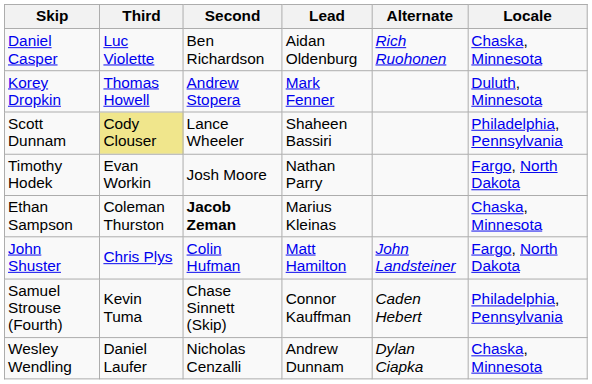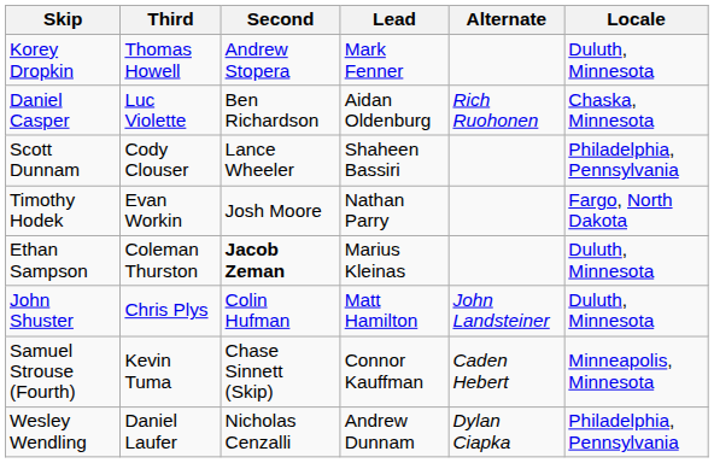rows swapped: Daniel Casper <-> Korey Dropkin
Scott Dunnam | Third: khaki background -> no background
Ethan Sampson | Locale: Chaska, Minnesota -> Duluth, Minnesota
John Shuster | Locale: Fargo, North Dakota -> Duluth, Minnesota
Samuel Strouse (Fourth) | Locale: Philadelphia, Pennsylvania -> Minneapolis, Minnesota
Wesley Wendling | Locale: Chaska, Minnesota -> Philadelphia, Pennsylvania
